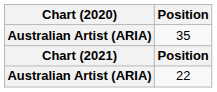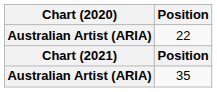rows swapped: 22 <-> 35
